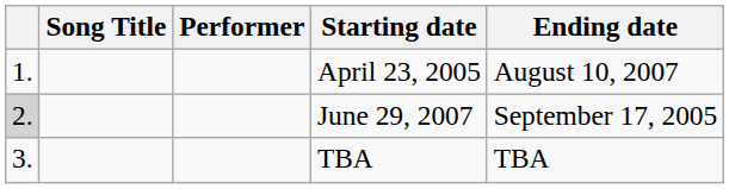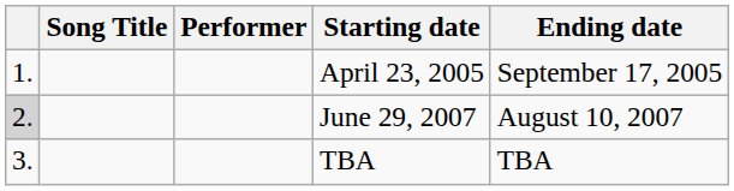April 23, 2005 | Ending date: August 10, 2007 -> September 17, 2005
June 29, 2007 | Ending date: September 17, 2005 -> August 10, 2007
